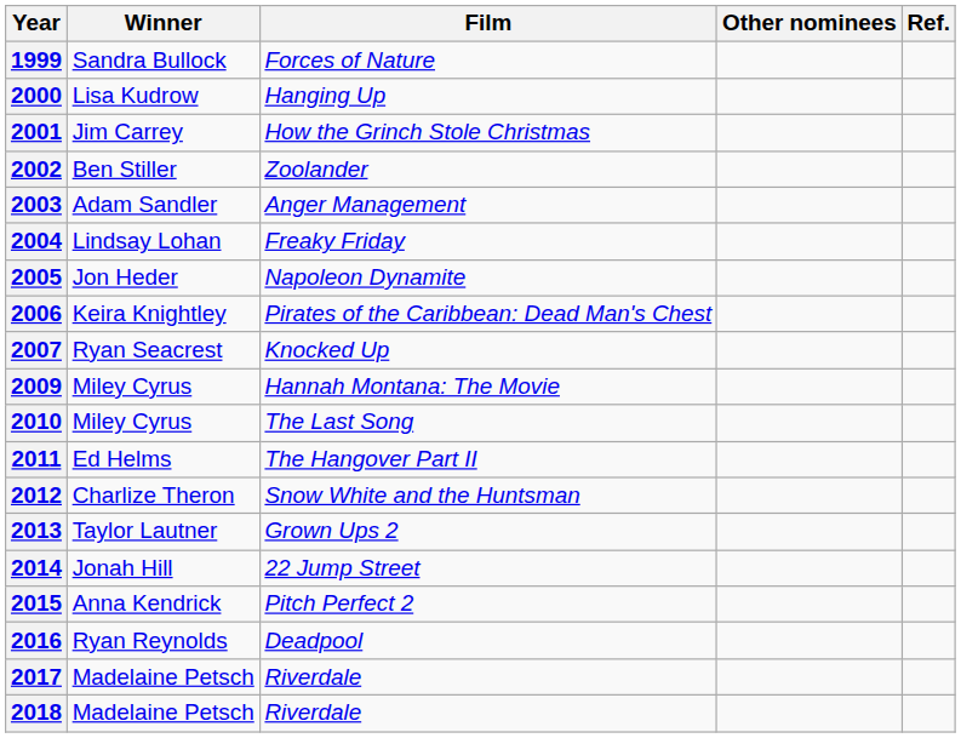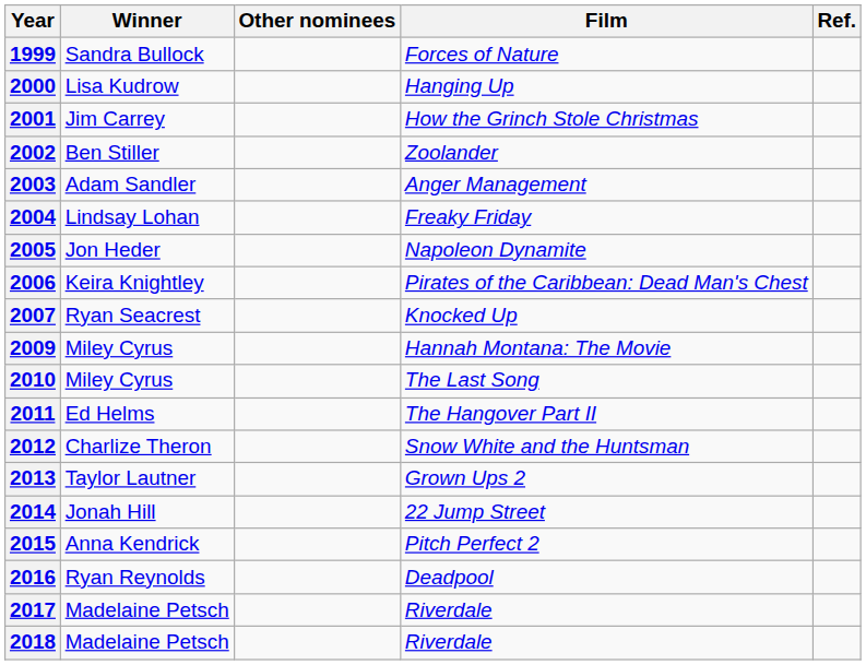columns swapped: Film <-> Other nominees
